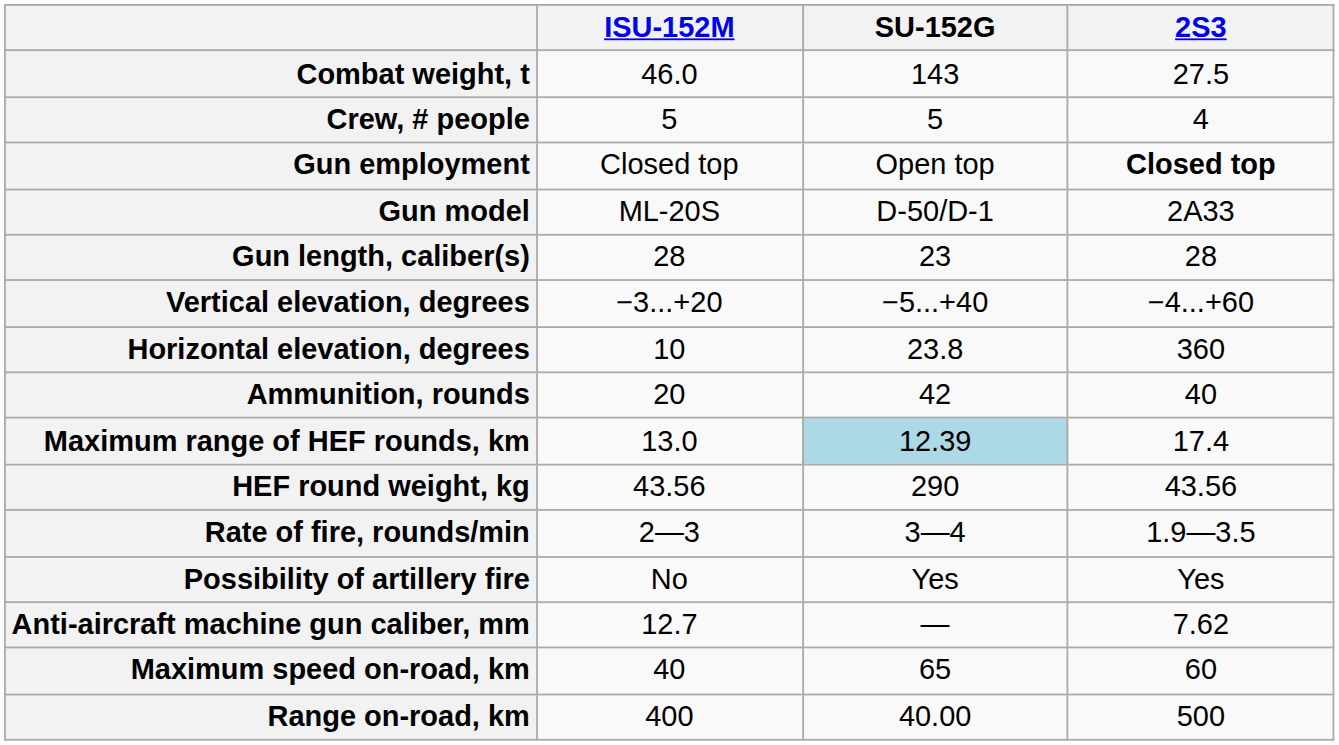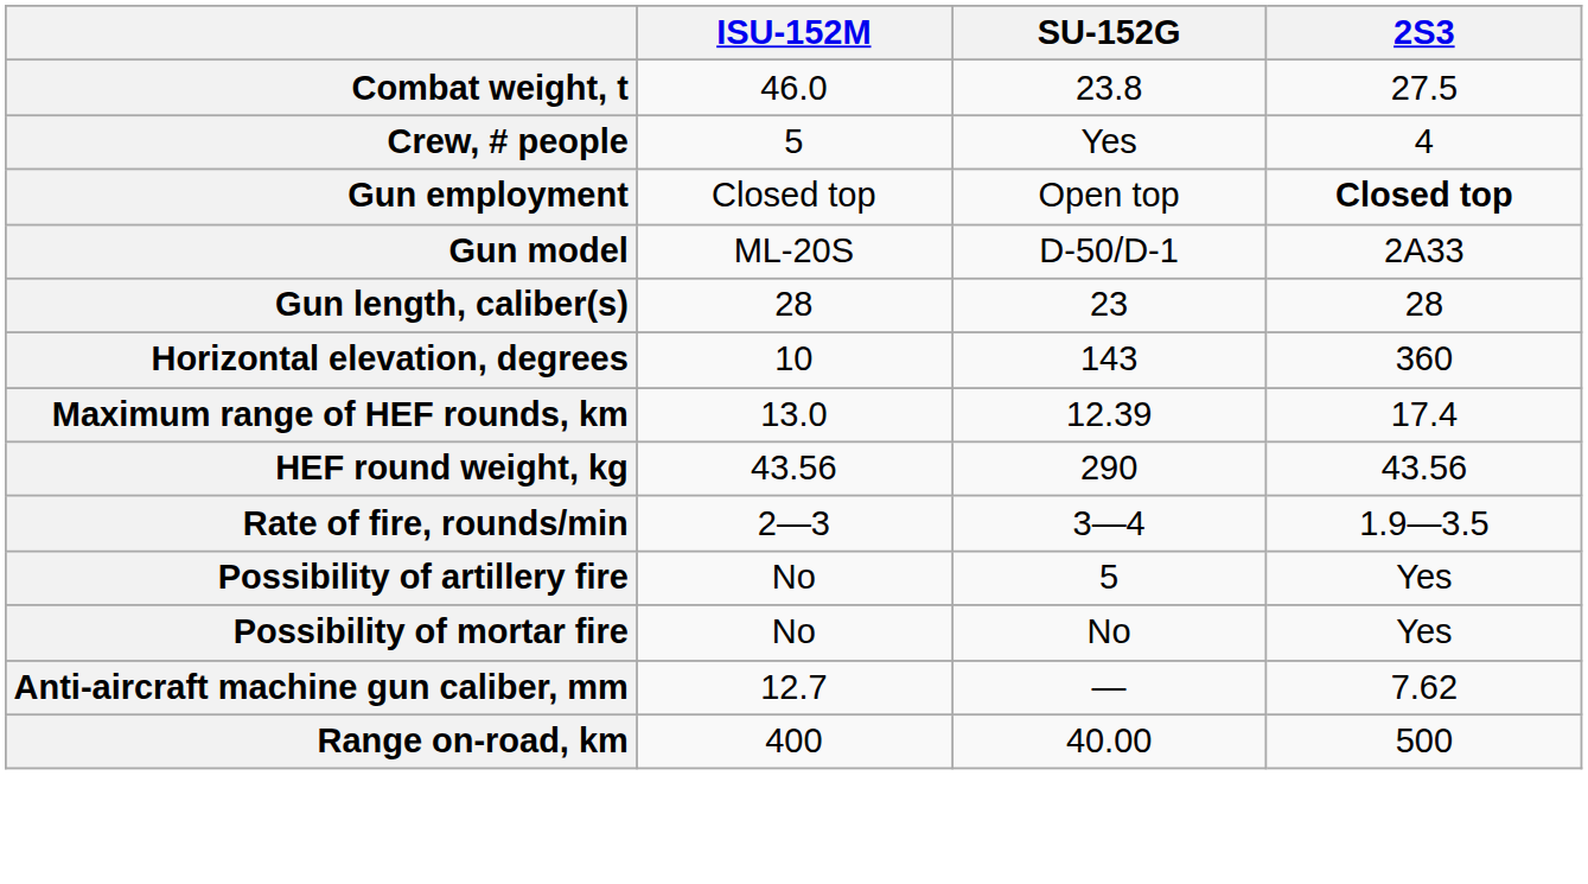Combat weight, t | SU-152G: 143 -> 23.8
Crew, # people | SU-152G: 5 -> Yes
- row: Vertical elevation, degrees | −3...+20 | −5...+40 | −4...+60
Horizontal elevation, degrees | SU-152G: 23.8 -> 143
- row: Ammunition, rounds | 20 | 42 | 40
Maximum range of HEF rounds, km | SU-152G: lightblue background -> no background
Possibility of artillery fire | SU-152G: Yes -> 5
+ row: Possibility of mortar fire | No | No | Yes
- row: Maximum speed on-road, km | 40 | 65 | 60
